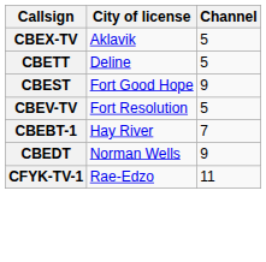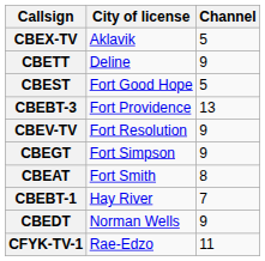CBETT | Channel: 5 -> 9
CBEST | Channel: 9 -> 5
+ row: CBEBT-3 | Fort Providence | 13
CBEV-TV | Channel: 5 -> 9
+ row: CBEGT | Fort Simpson | 9
+ row: CBEAT | Fort Smith | 8
